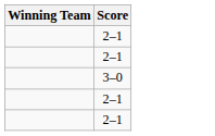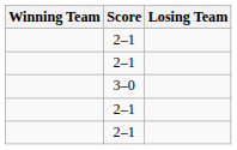+ column: Losing Team
